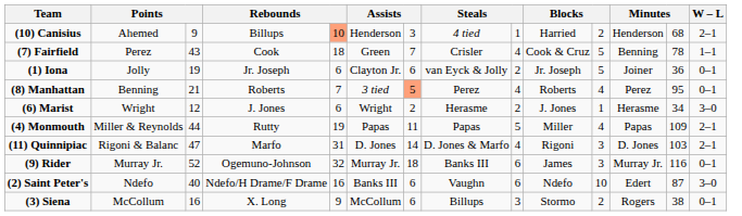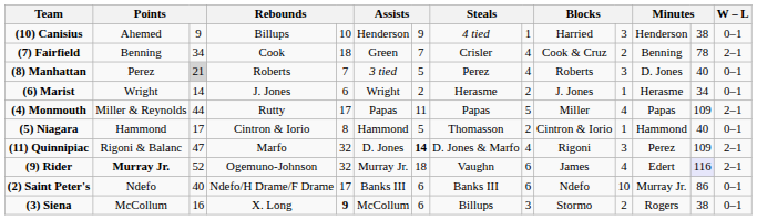(10) Canisius | column 5: lightsalmon background -> no background
(10) Canisius | column 7: 3 -> 9
(10) Canisius | column 11: 2 -> 3
(10) Canisius | column 13: 68 -> 38
(10) Canisius | W – L: 2–1 -> 0–1
(7) Fairfield | column 2: Perez -> Benning
(7) Fairfield | column 3: 43 -> 34
(7) Fairfield | column 11: 5 -> 2
(7) Fairfield | W – L: 1–1 -> 2–1
- row: (1) Iona | Jolly | 19 | Jr. Joseph | 6 | Clayton Jr. | 6 | van Eyck & Jolly | 2 | Jr. Joseph | 5 | Joiner | 36 | 0–1
(8) Manhattan | column 2: Benning -> Perez
(8) Manhattan | column 3: no background -> lightgrey background
(8) Manhattan | column 7: lightsalmon background -> no background
(8) Manhattan | column 11: 4 -> 3
(8) Manhattan | column 12: Perez -> D. Jones
(8) Manhattan | column 13: 95 -> 40
(6) Marist | column 3: 12 -> 14
(6) Marist | W – L: 3–0 -> 0–1
(4) Monmouth | column 5: 19 -> 17
+ row: (5) Niagara | Hammond | 17 | Cintron & Iorio | 8 | Hammond | 5 | Thomasson | 2 | Cintron & Iorio | 1 | Hammond | 40 | 0–1
(11) Quinnipiac | column 5: 31 -> 32
(11) Quinnipiac | column 7: normal -> bold
(11) Quinnipiac | column 12: D. Jones -> Perez
(11) Quinnipiac | column 13: 103 -> 109
(9) Rider | column 2: normal -> bold
(9) Rider | column 8: Banks III -> Vaughn
(9) Rider | column 11: 3 -> 4
(9) Rider | column 12: Murray Jr. -> Edert
(9) Rider | column 13: no background -> lavender background
(9) Rider | W – L: 0–1 -> 2–1
(2) Saint Peter's | column 5: 16 -> 17
(2) Saint Peter's | column 8: Vaughn -> Banks III
(2) Saint Peter's | column 12: Edert -> Murray Jr.
(2) Saint Peter's | column 13: 87 -> 86
(2) Saint Peter's | W – L: 3–0 -> 0–1
(3) Siena | column 5: normal -> bold
